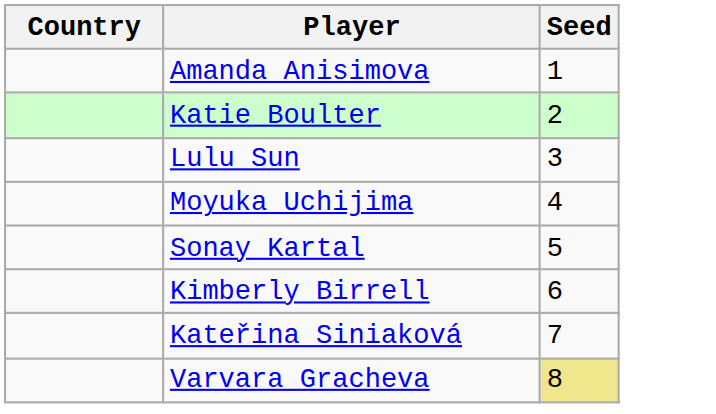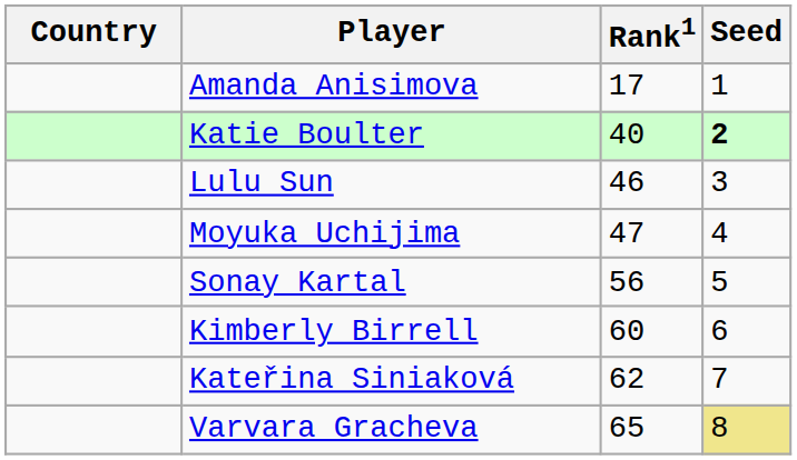+ column: Rank1 | 17 | 40 | 46 | 47 | 56 | 60 | 62 | 65
Katie Boulter | Seed: normal -> bold
